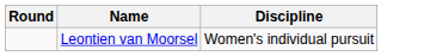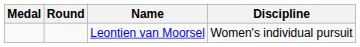+ column: Medal
